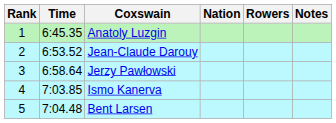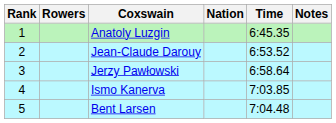columns swapped: Rowers <-> Time
